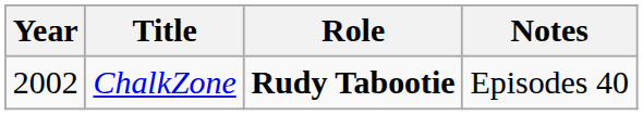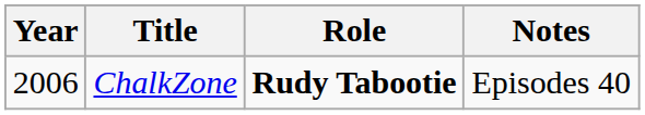ChalkZone | Year: 2002 -> 2006
